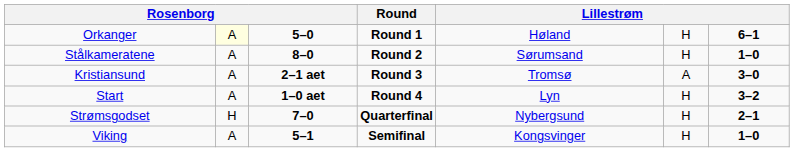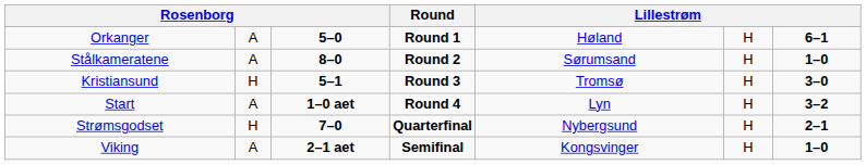Orkanger | column 2: lightyellow background -> no background
Kristiansund | column 2: A -> H
Kristiansund | column 3: 2–1 aet -> 5–1
Kristiansund | column 6: A -> H
Viking | column 3: 5–1 -> 2–1 aet
